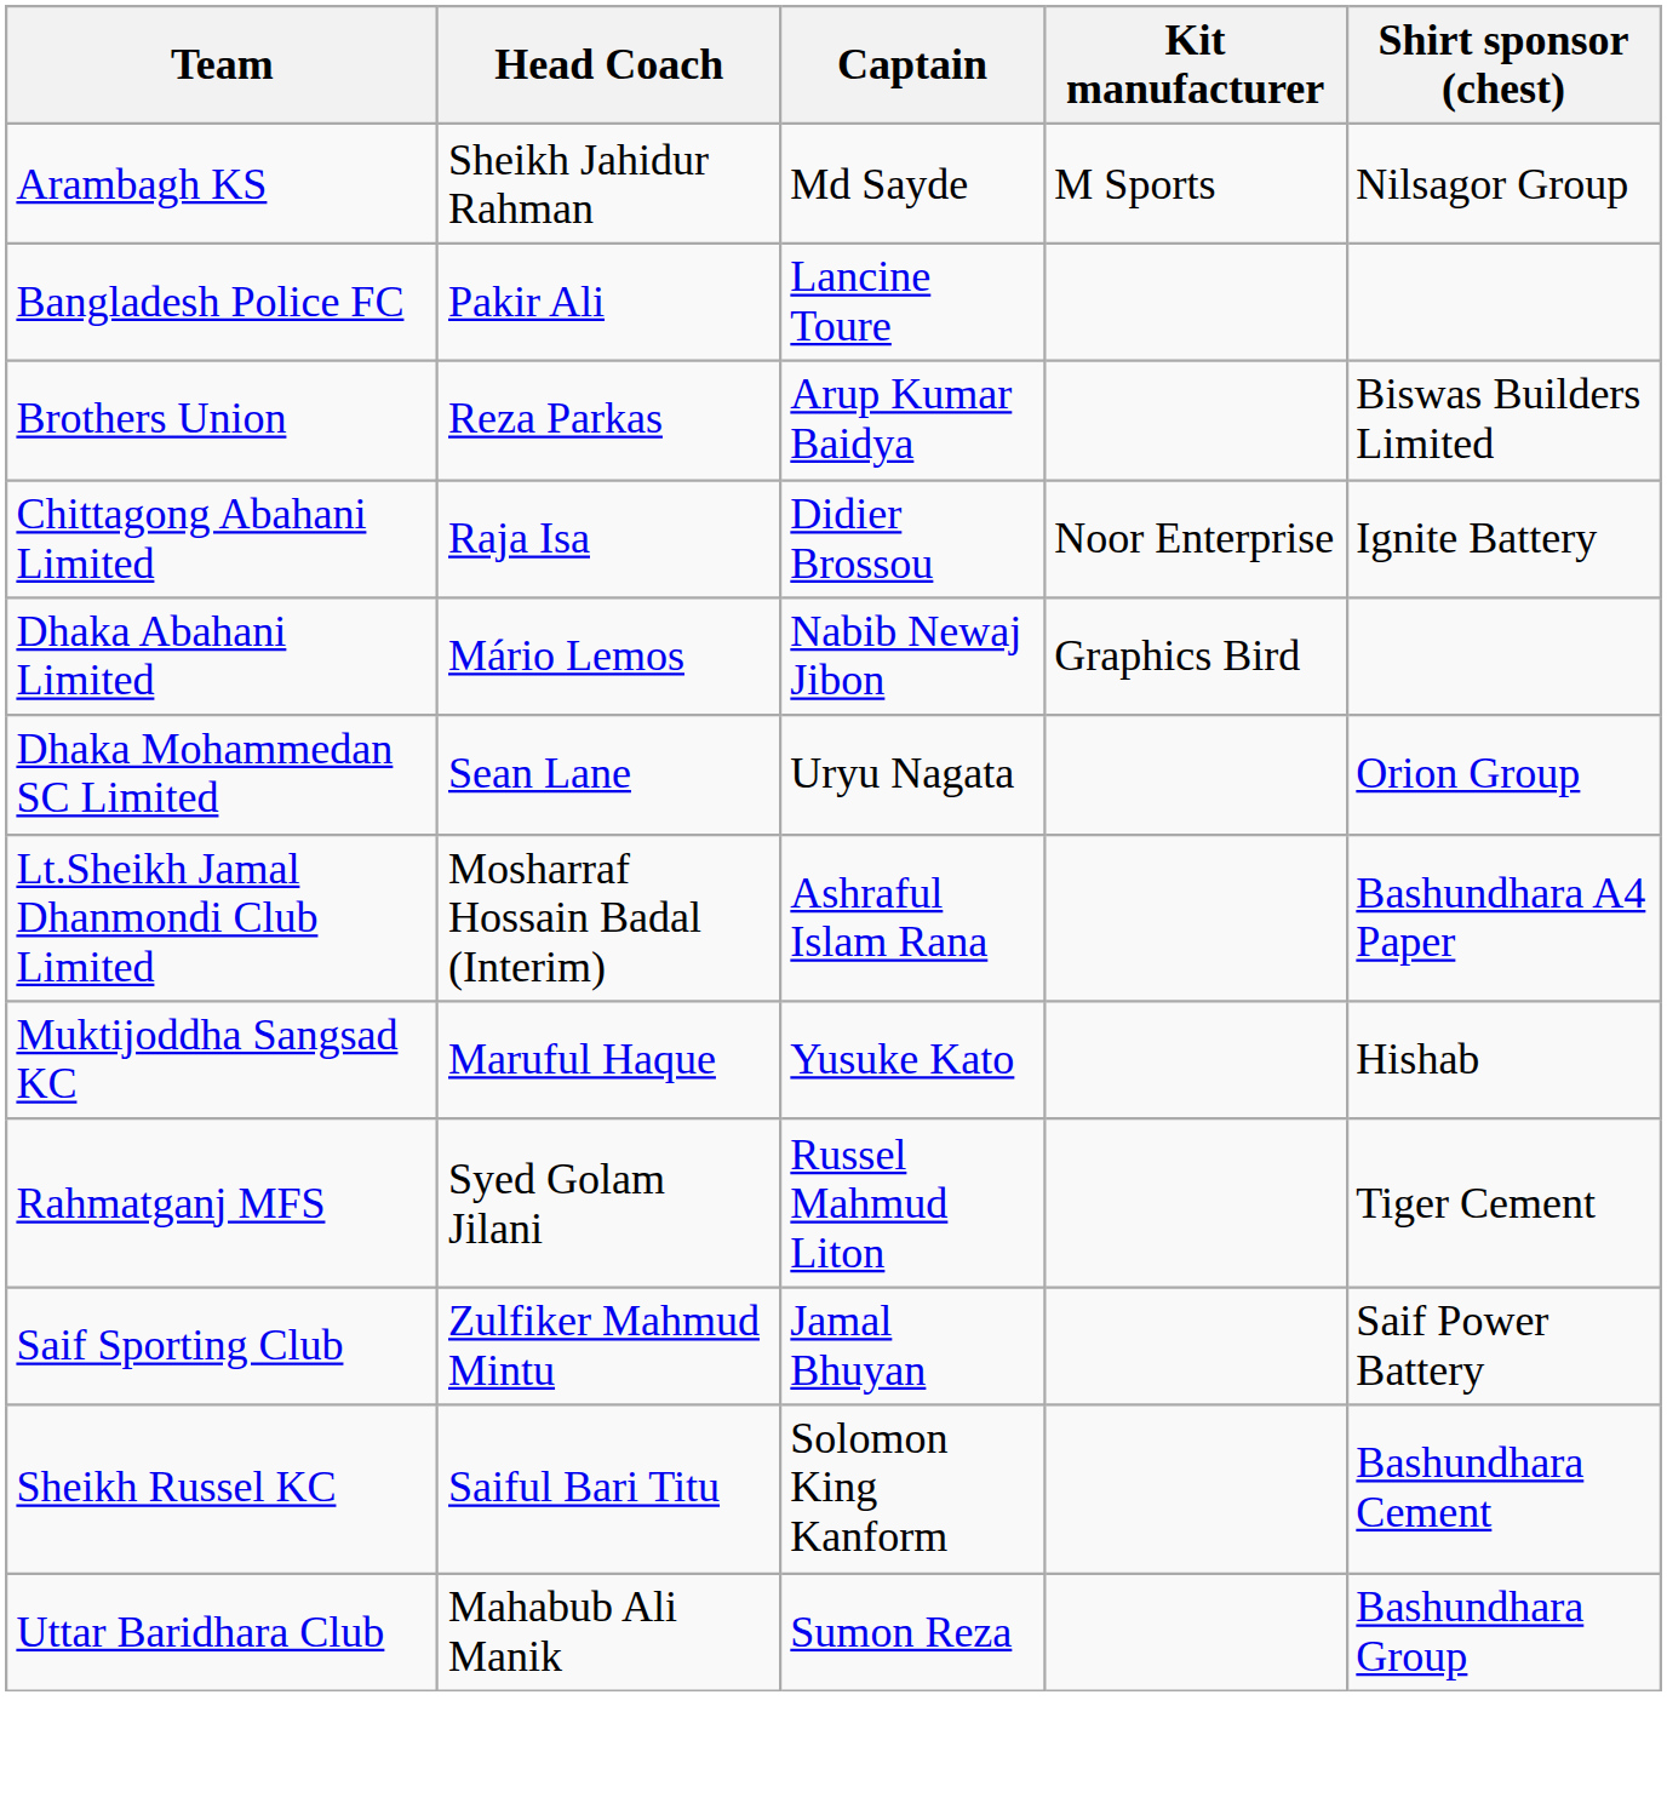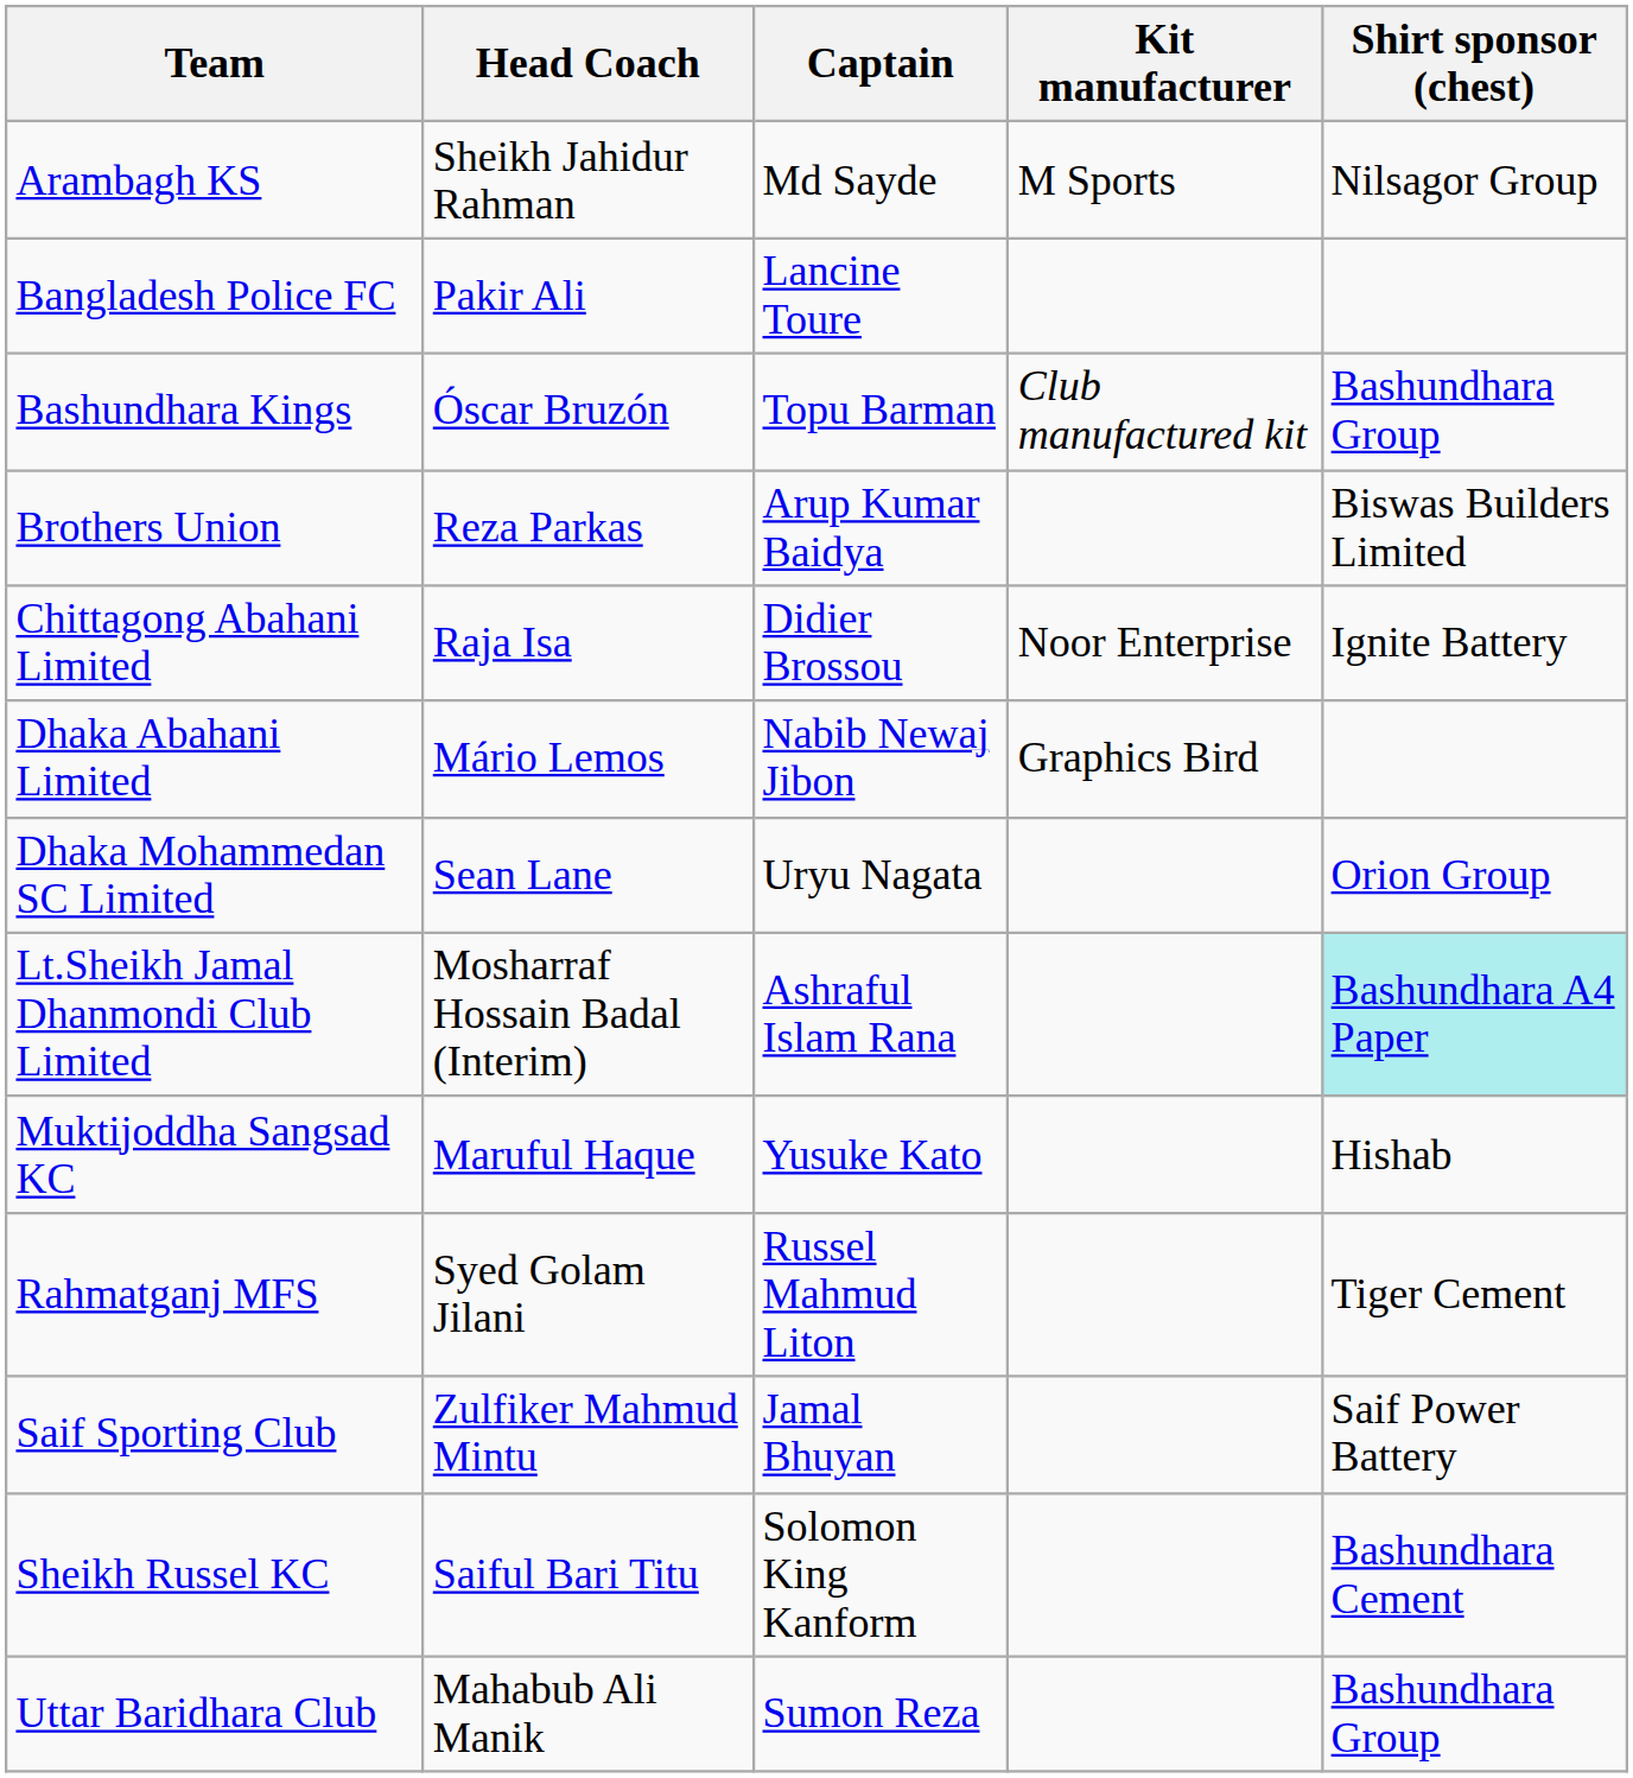+ row: Bashundhara Kings | Óscar Bruzón | Topu Barman | Club manufactured kit | Bashundhara Group
Lt.Sheikh Jamal Dhanmondi Club Limited | Shirt sponsor (chest): no background -> paleturquoise background
